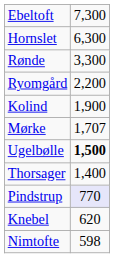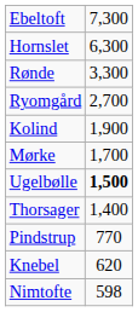Ryomgård | column 2: 2,200 -> 2,700
Mørke | column 2: 1,707 -> 1,700
Pindstrup | column 2: lavender background -> no background
